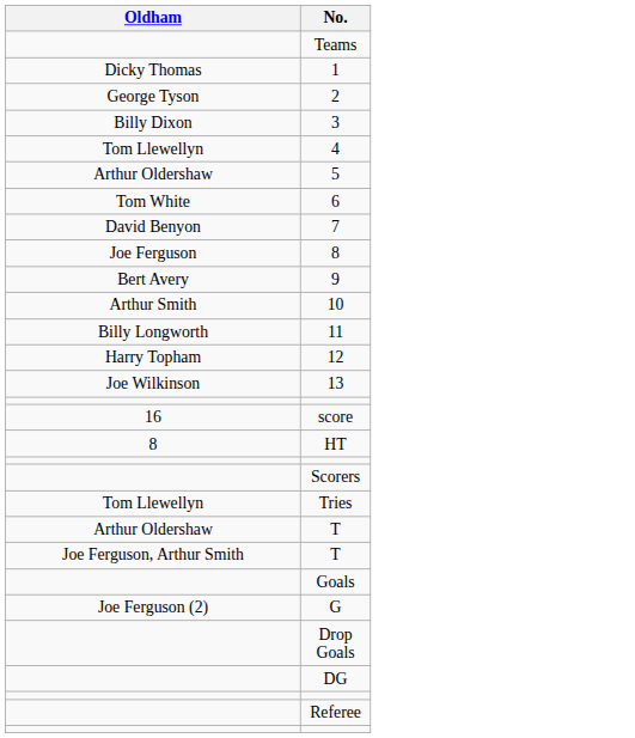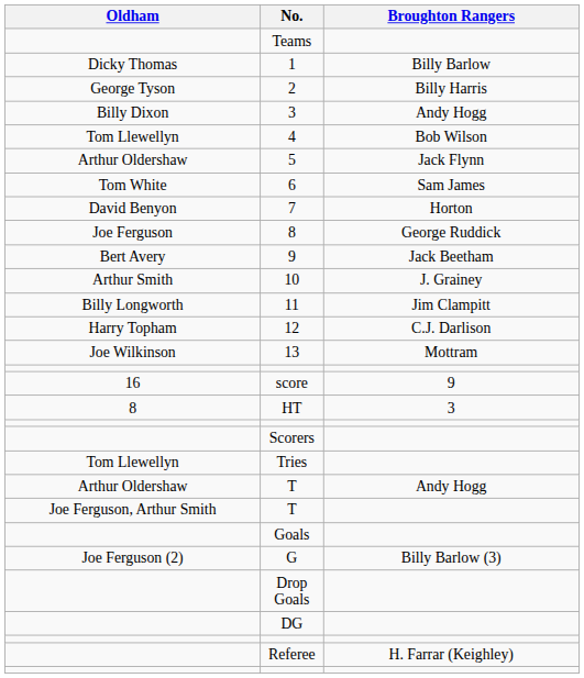+ column: Broughton Rangers | Billy Barlow | Billy Harris | Andy Hogg | Bob Wilson | Jack Flynn | Sam James | Horton | George Ruddick | Jack Beetham | J. Grainey | Jim Clampitt | C.J. Darlison | Mottram | 9 | 3 | Andy Hogg | Billy Barlow (3) | H. Farrar (Keighley)
